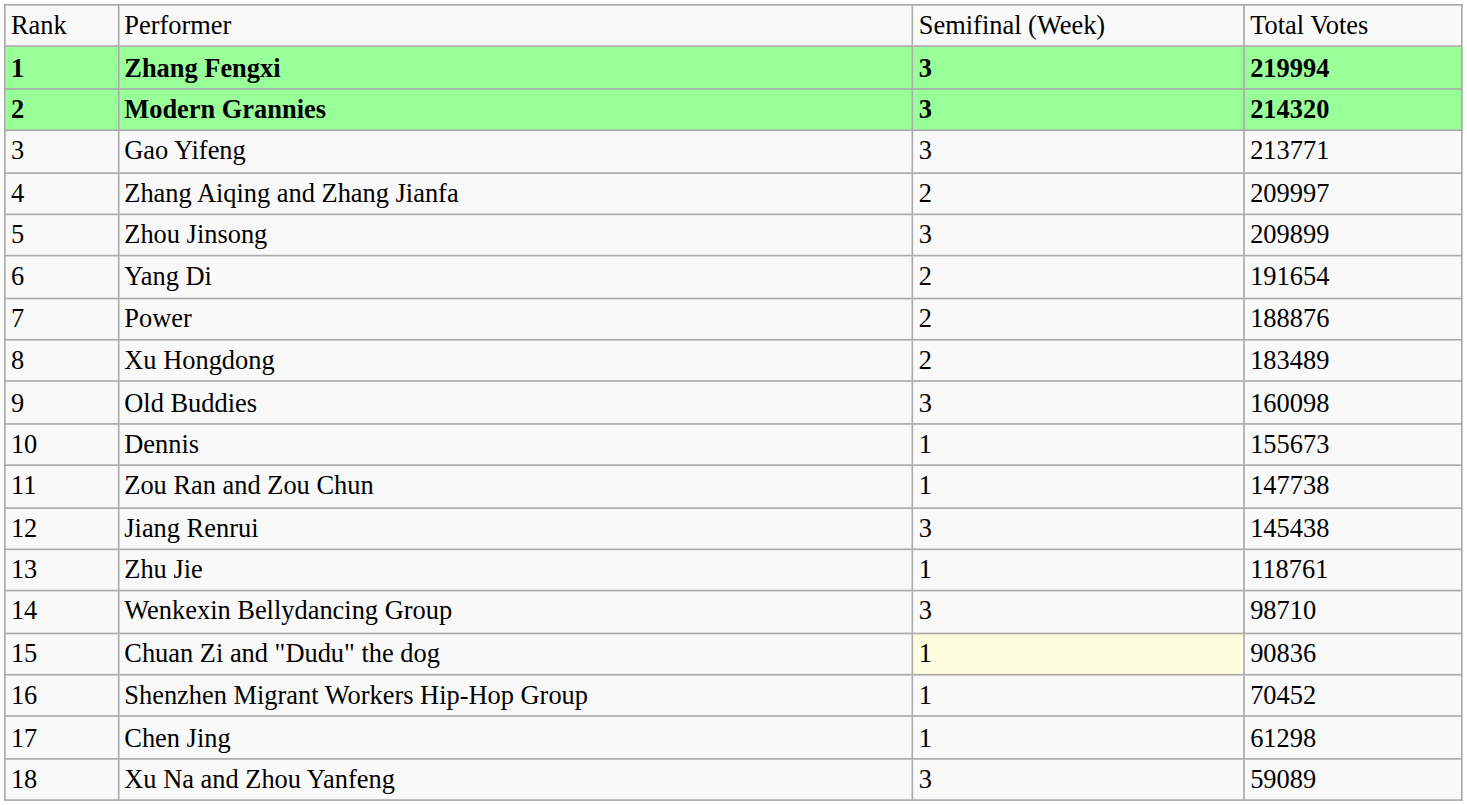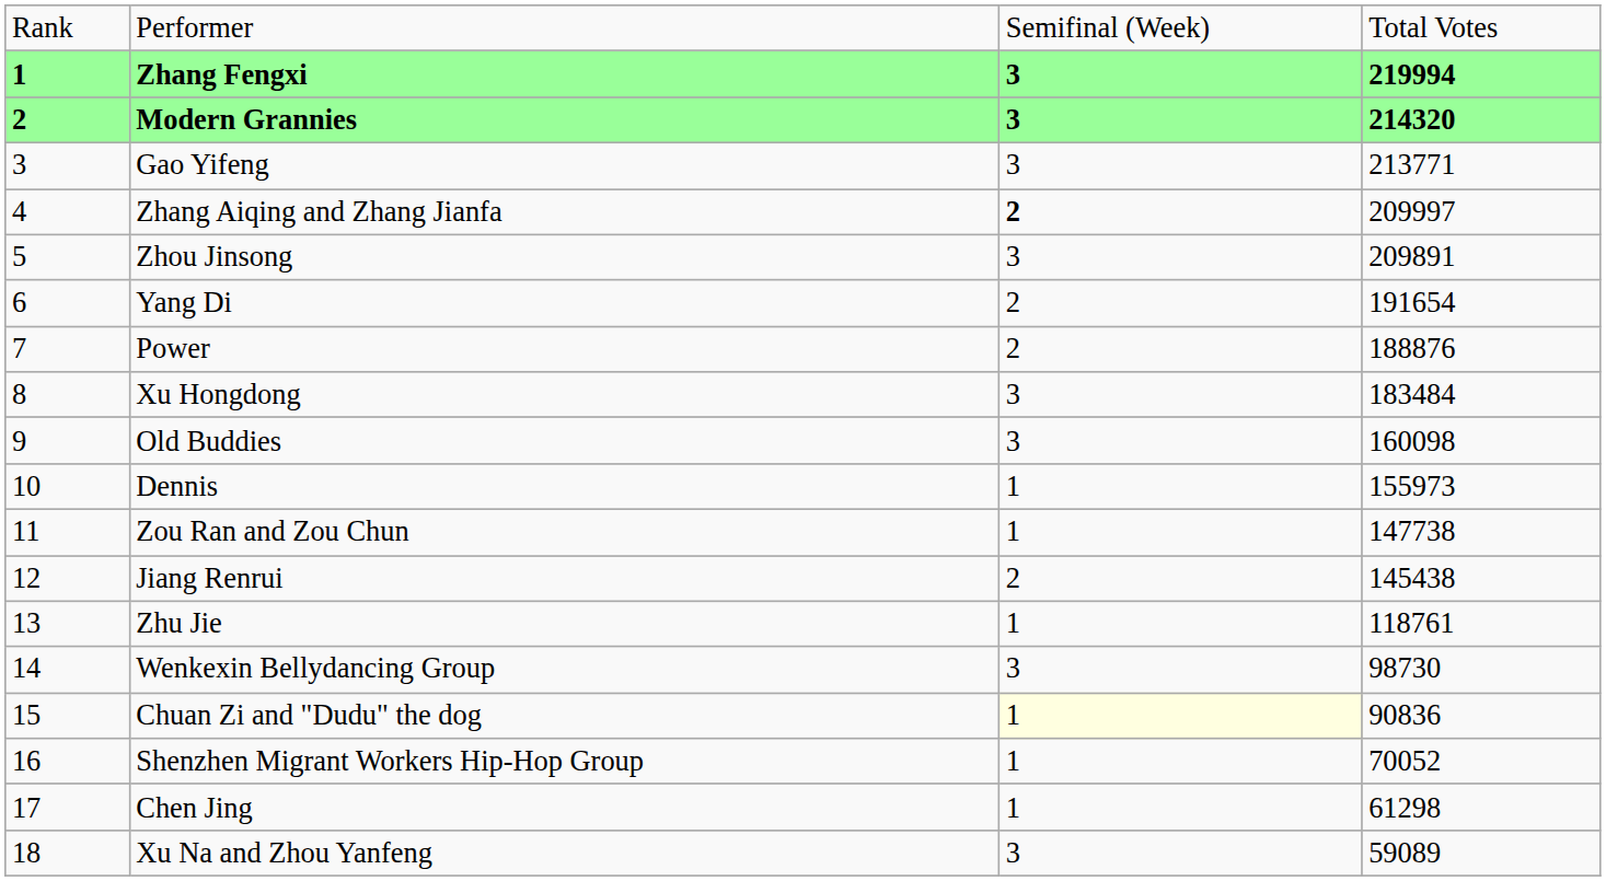Zhang Aiqing and Zhang Jianfa | column 3: normal -> bold
Zhou Jinsong | column 4: 209899 -> 209891
Xu Hongdong | column 3: 2 -> 3
Xu Hongdong | column 4: 183489 -> 183484
Dennis | column 4: 155673 -> 155973
Jiang Renrui | column 3: 3 -> 2
Wenkexin Bellydancing Group | column 4: 98710 -> 98730
Shenzhen Migrant Workers Hip-Hop Group | column 4: 70452 -> 70052
